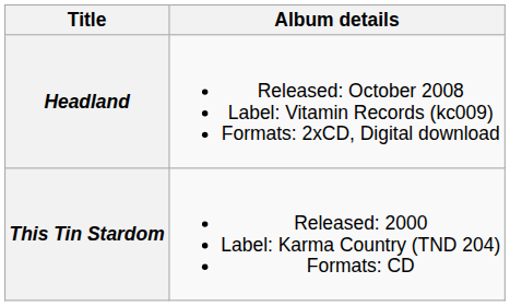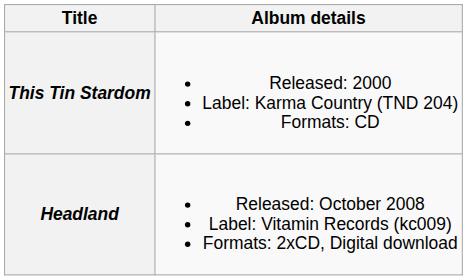rows swapped: This Tin Stardom <-> Headland
